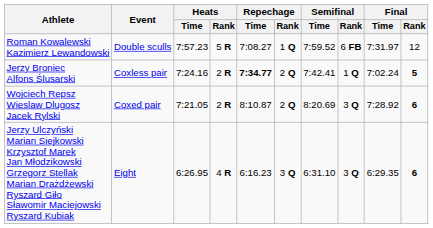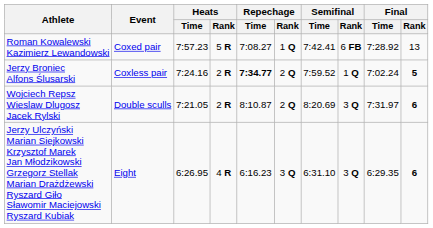Roman Kowalewski Kazimierz Lewandowski | Event: Double sculls -> Coxed pair
Roman Kowalewski Kazimierz Lewandowski | Semifinal / Time: 7:59.52 -> 7:42.41
Roman Kowalewski Kazimierz Lewandowski | Final / Time: 7:31.97 -> 7:28.92
Roman Kowalewski Kazimierz Lewandowski | Final / Rank: 12 -> 13
Jerzy Broniec Alfons Ślusarski | Semifinal / Time: 7:42.41 -> 7:59.52
Wojciech Repsz Wieslaw Dlugosz Jacek Rylski | Event: Coxed pair -> Double sculls
Wojciech Repsz Wieslaw Dlugosz Jacek Rylski | Final / Time: 7:28.92 -> 7:31.97
